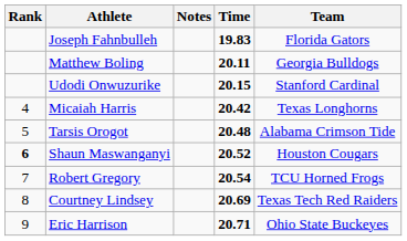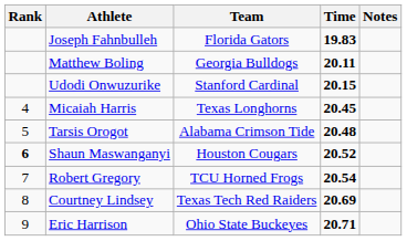columns swapped: Team <-> Notes
Micaiah Harris | Time: 20.42 -> 20.45
